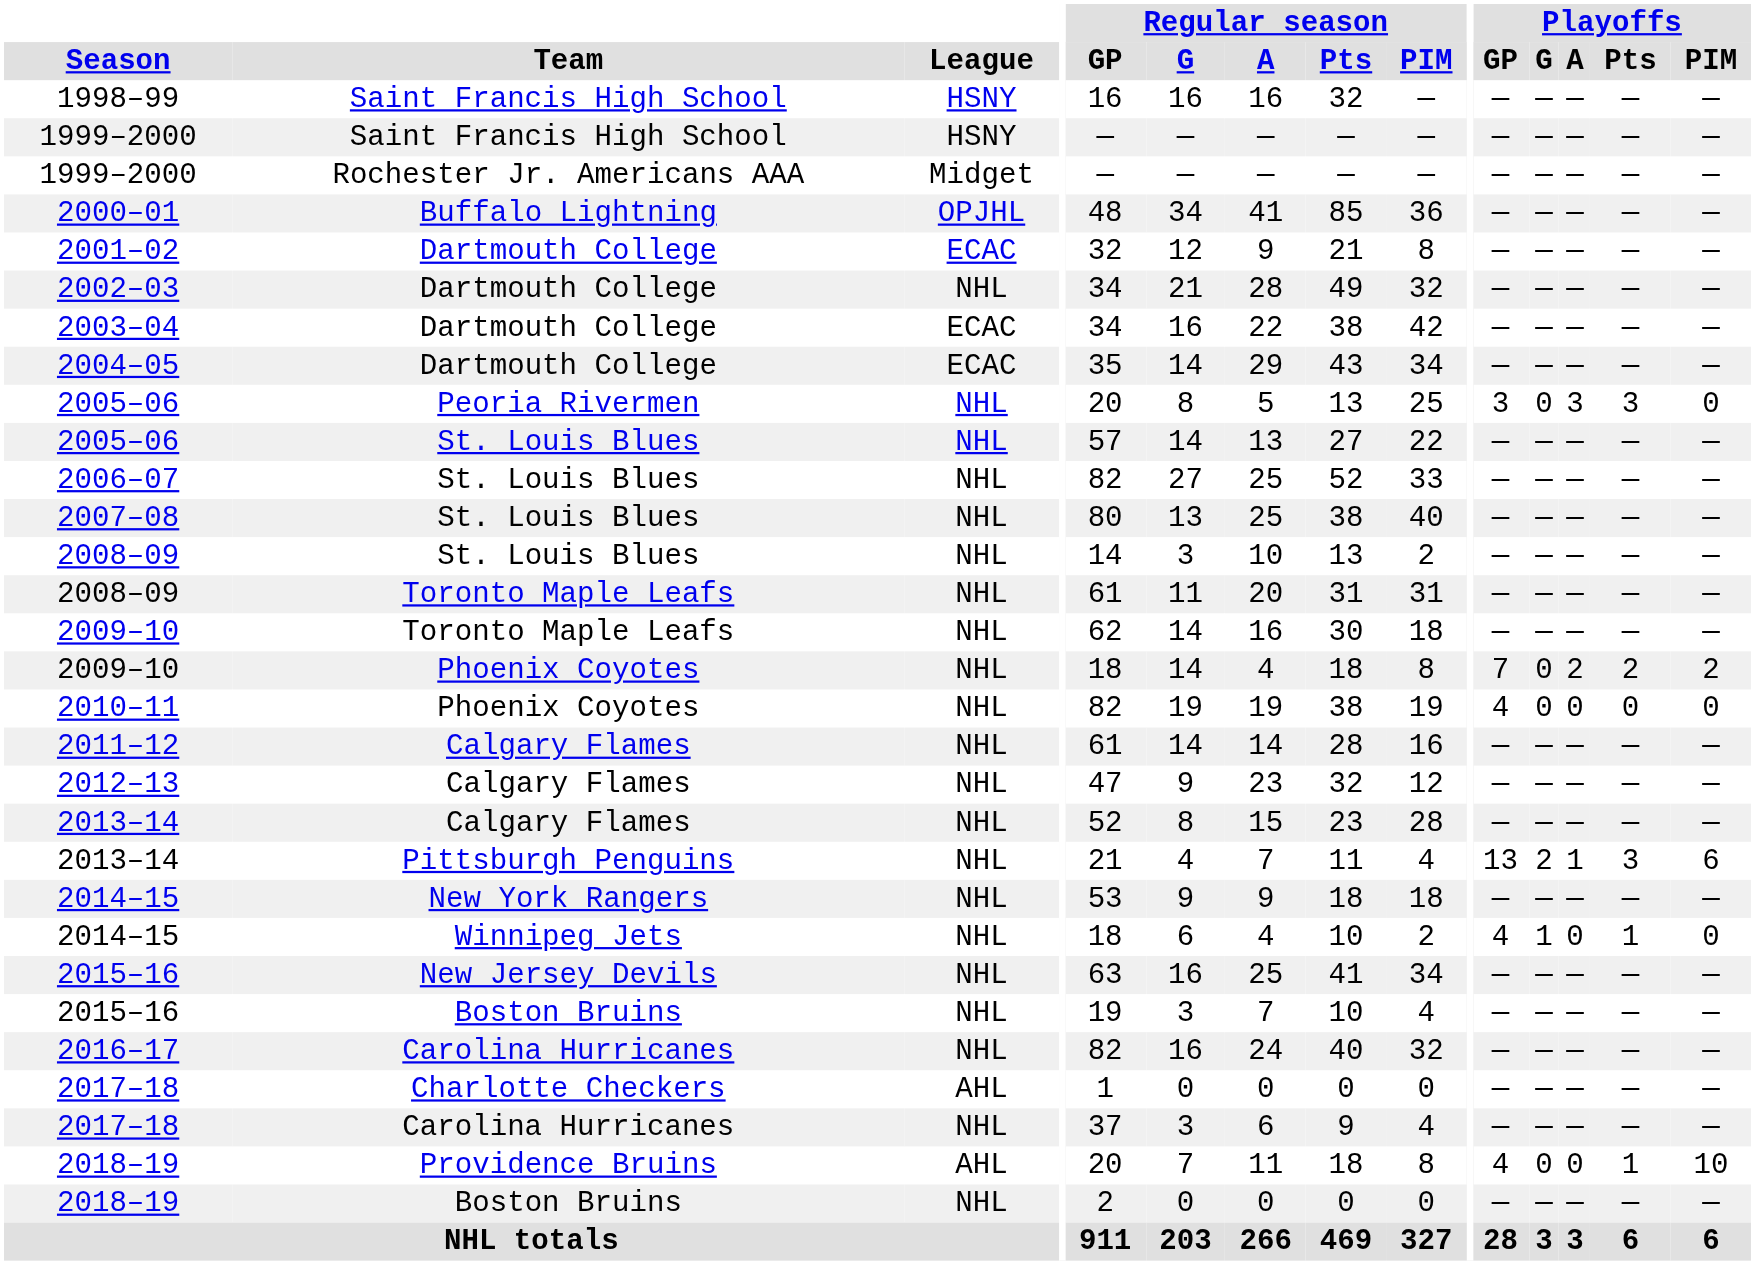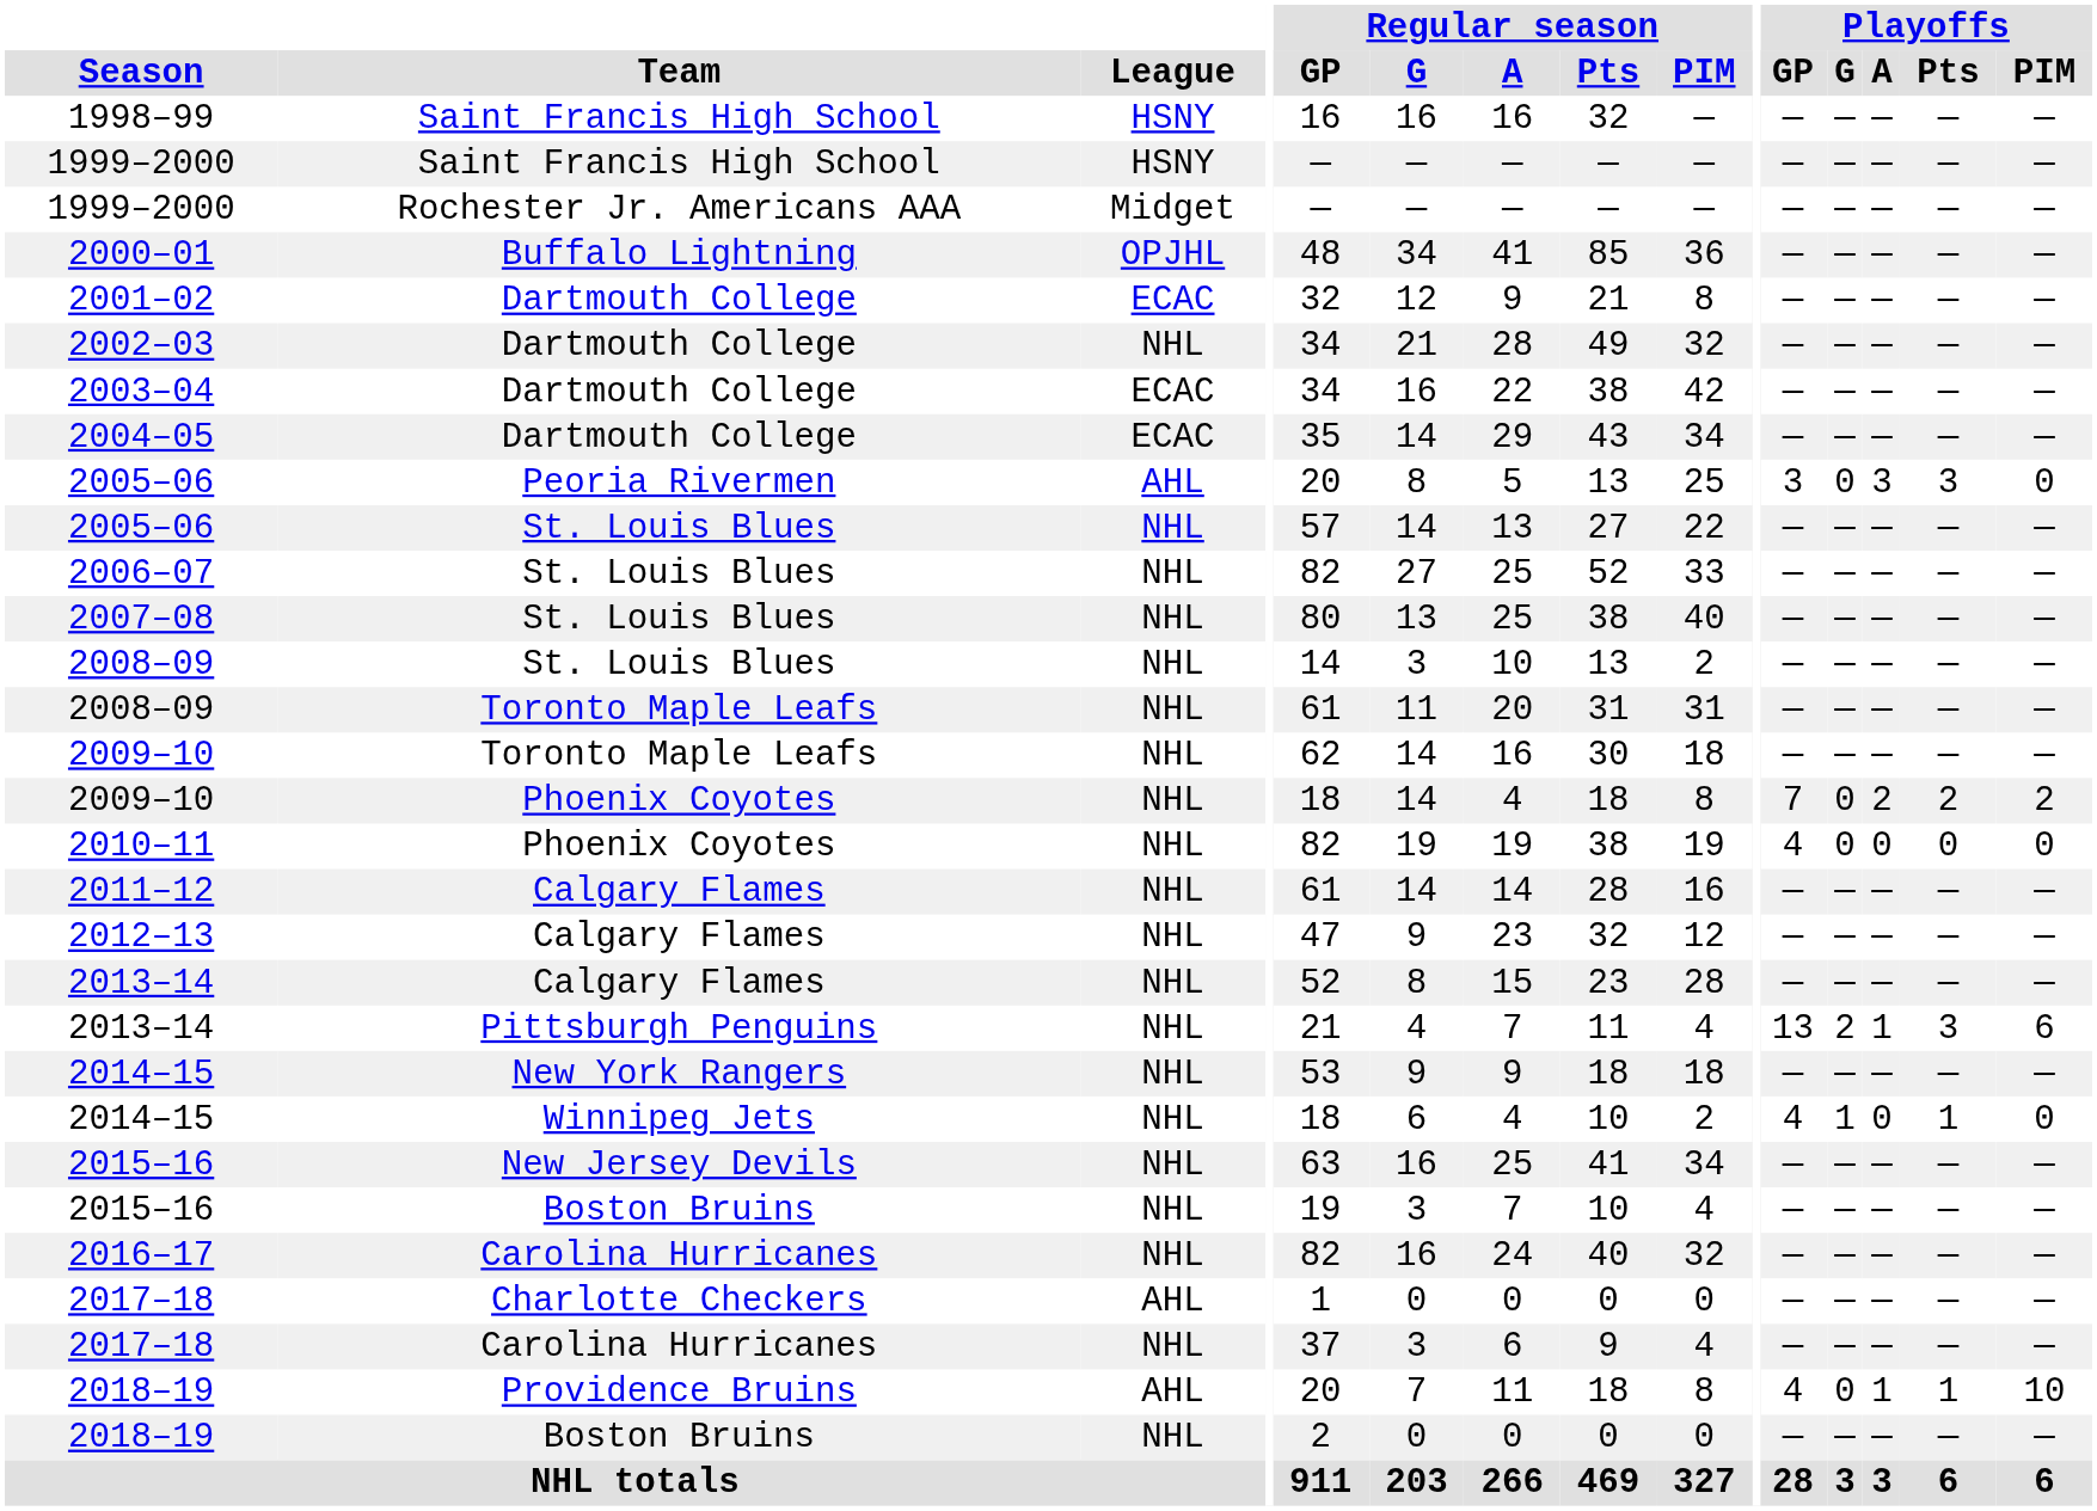2005–06 / Peoria Rivermen | League: NHL -> AHL
2018–19 / Providence Bruins | Playoffs / A: 0 -> 1
